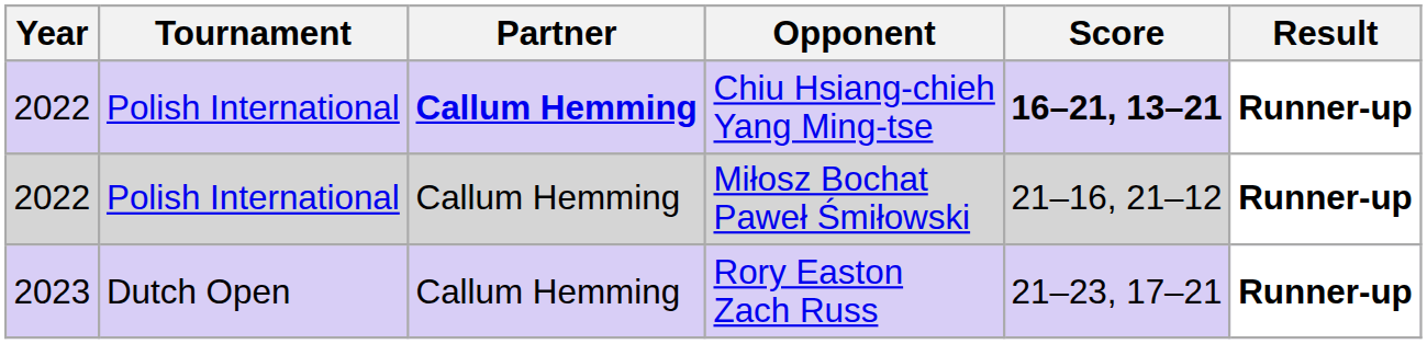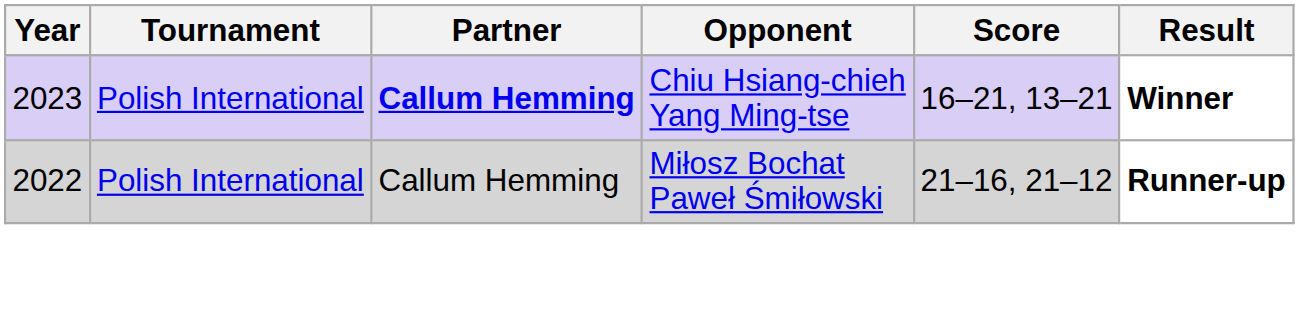Chiu Hsiang-chieh Yang Ming-tse | Year: 2022 -> 2023
Chiu Hsiang-chieh Yang Ming-tse | Score: bold -> normal
Chiu Hsiang-chieh Yang Ming-tse | Result: Runner-up -> Winner
- row: 2023 | Dutch Open | Callum Hemming | Rory Easton Zach Russ | 21–23, 17–21 | Runner-up
